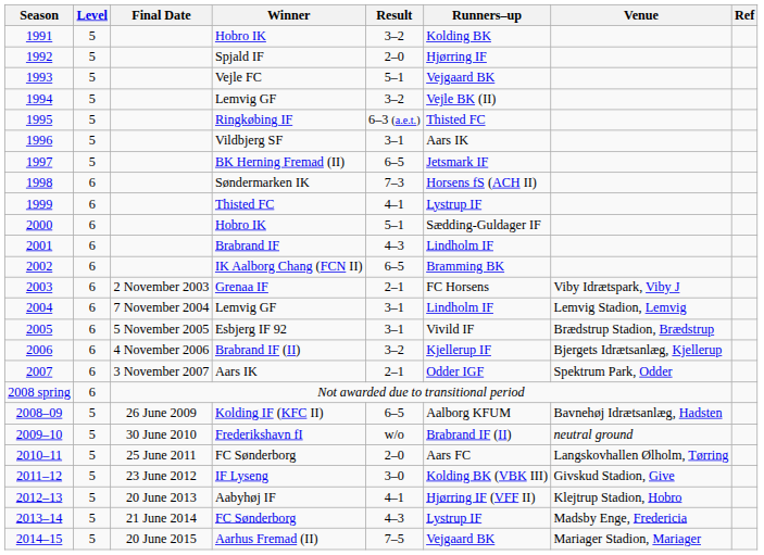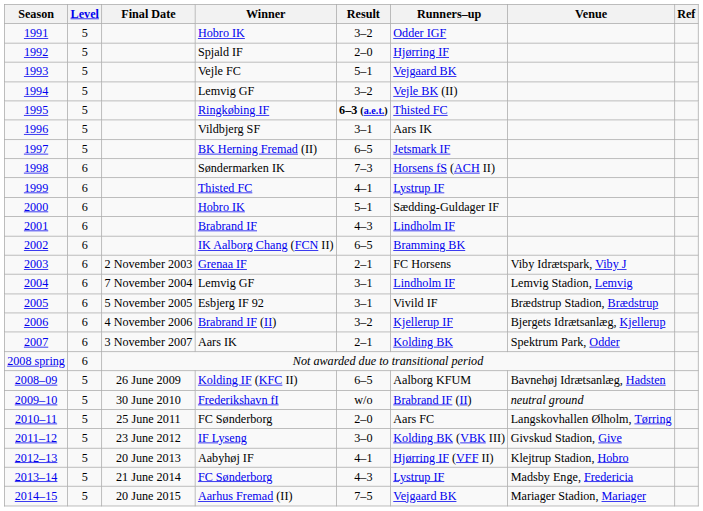1991 | Runners–up: Kolding BK -> Odder IGF
1995 | Result: normal -> bold
2007 | Runners–up: Odder IGF -> Kolding BK
